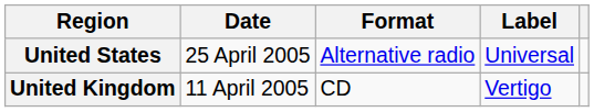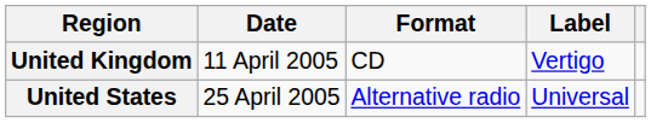rows swapped: United Kingdom <-> United States
